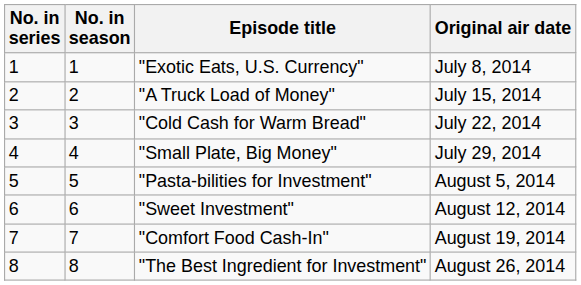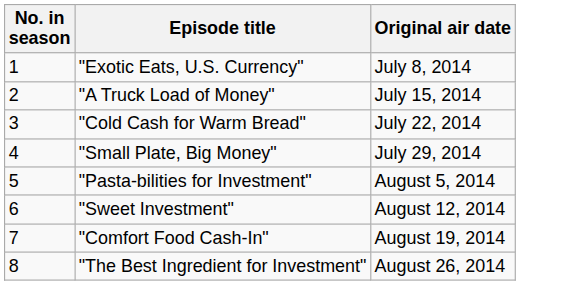- column: No. in series | 1 | 2 | 3 | 4 | 5 | 6 | 7 | 8
